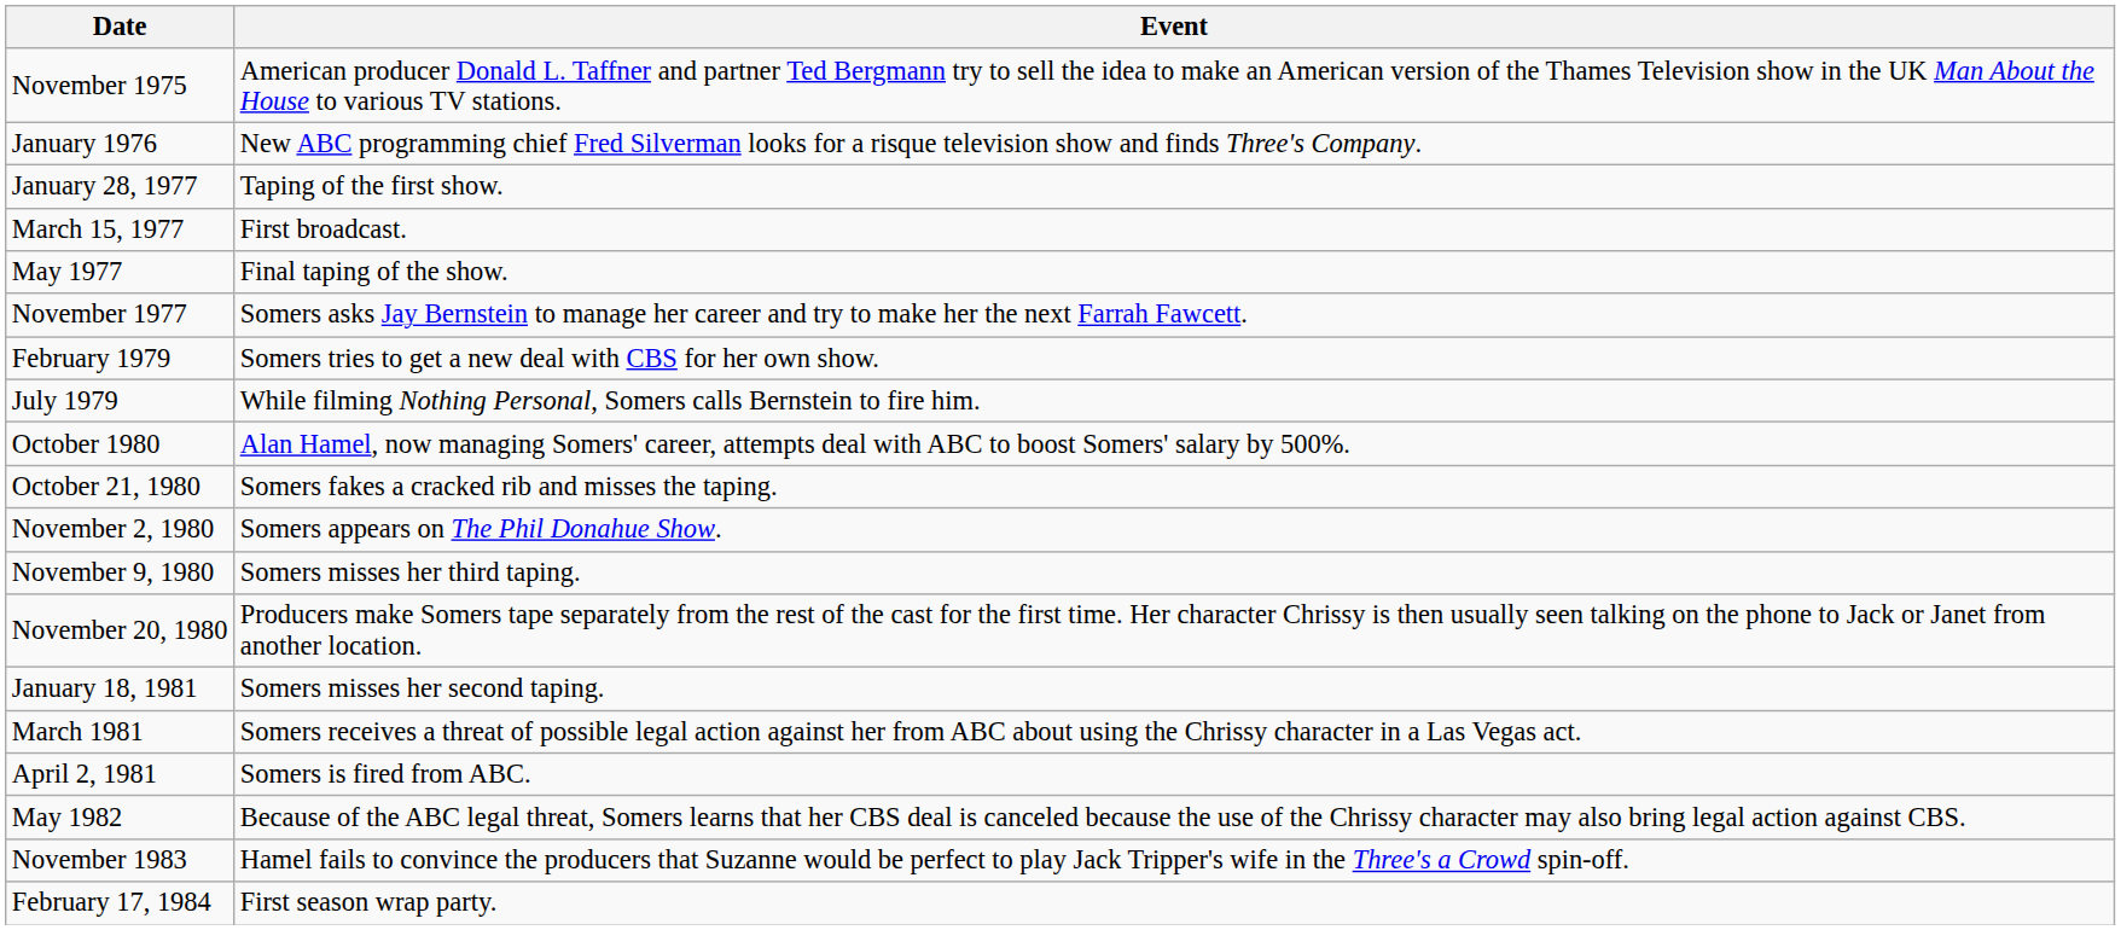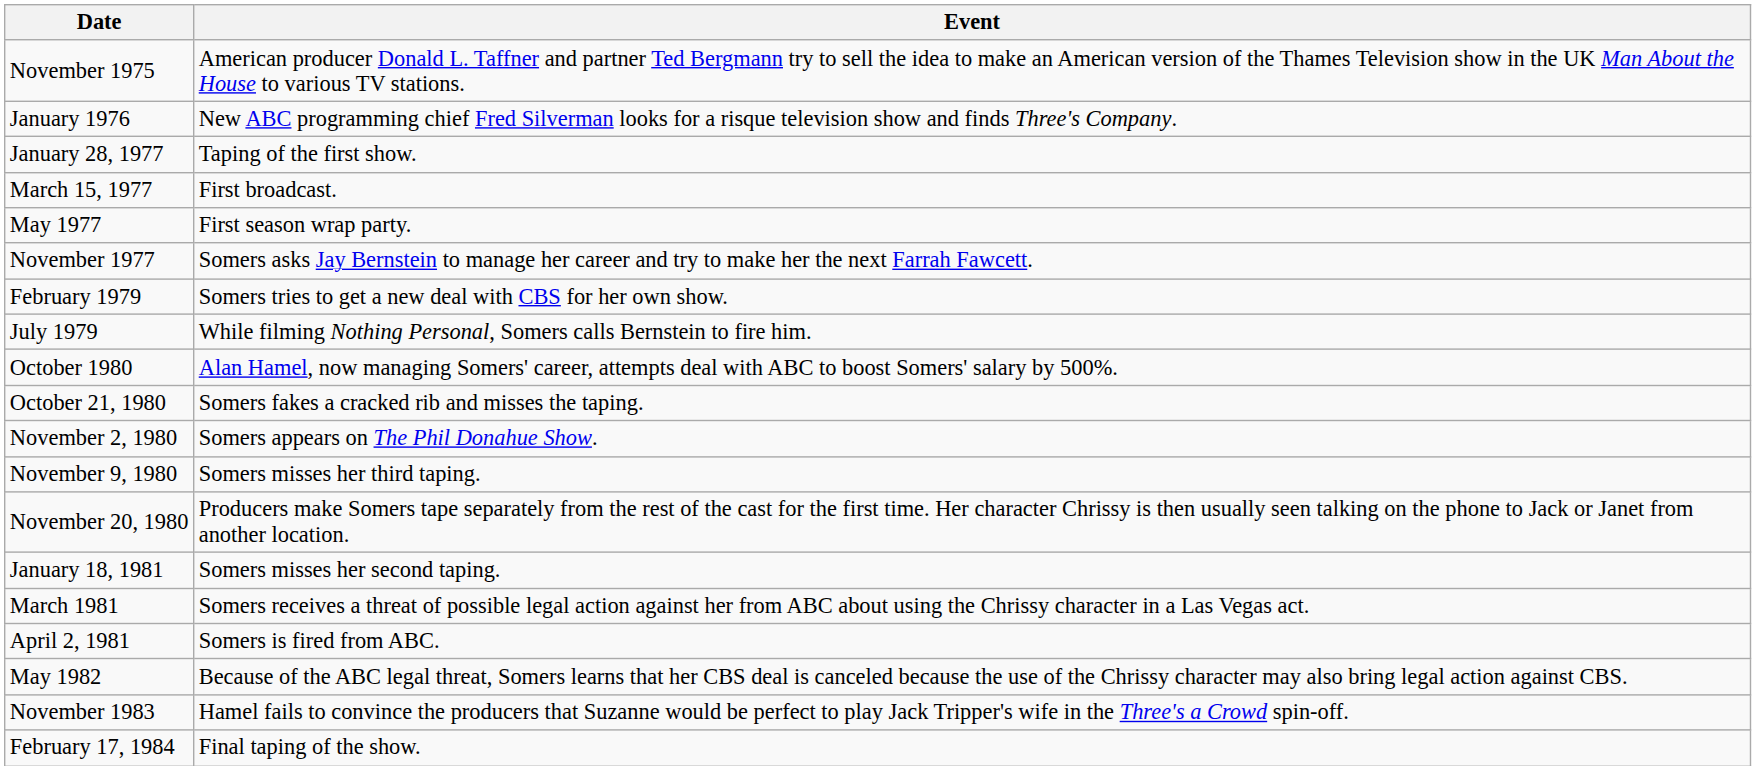May 1977 | Event: Final taping of the show. -> First season wrap party.
February 17, 1984 | Event: First season wrap party. -> Final taping of the show.
